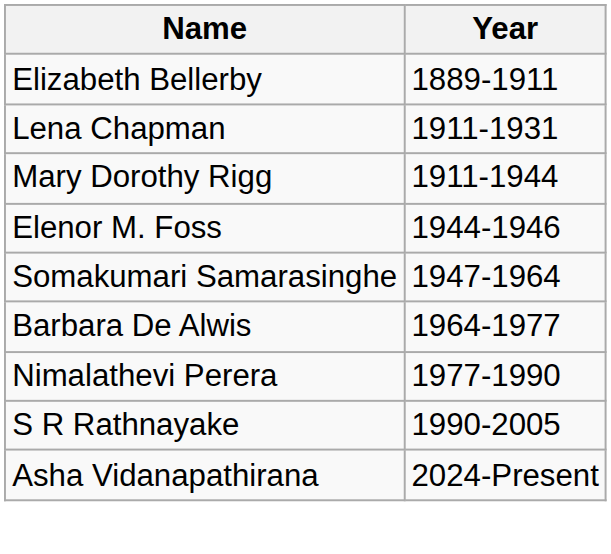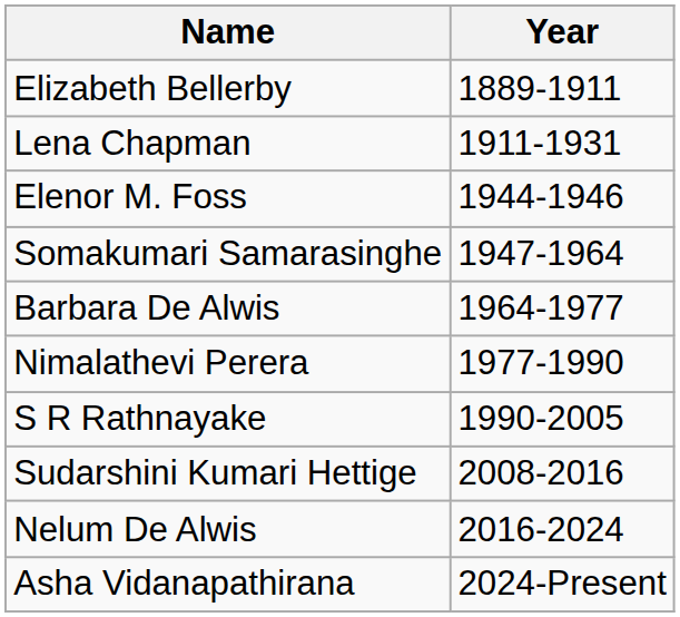- row: Mary Dorothy Rigg | 1911-1944
+ row: Sudarshini Kumari Hettige | 2008-2016
+ row: Nelum De Alwis | 2016-2024
